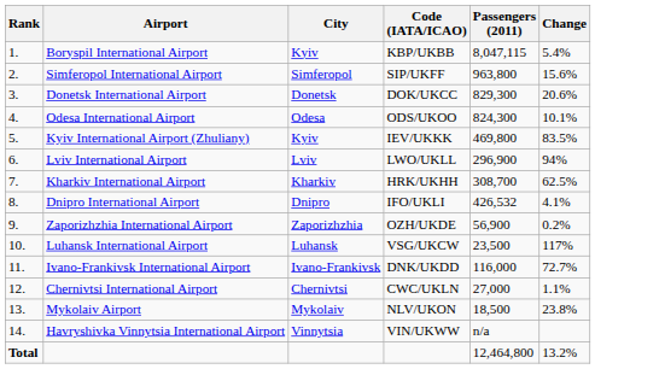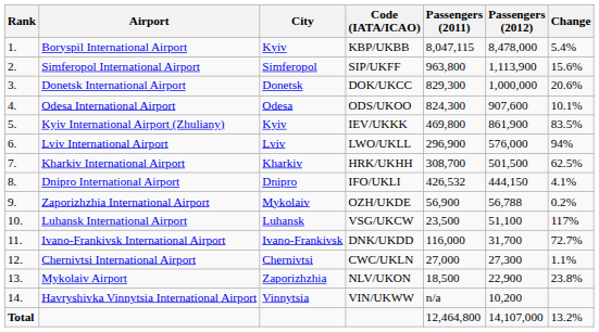+ column: Passengers (2012) | 8,478,000 | 1,113,900 | 1,000,000 | 907,600 | 861,900 | 576,000 | 501,500 | 444,150 | 56,788 | 51,100 | 31,700 | 27,300 | 22,900 | 10,200 | 14,107,000
Zaporizhzhia International Airport | City: Zaporizhzhia -> Mykolaiv
Mykolaiv Airport | City: Mykolaiv -> Zaporizhzhia
